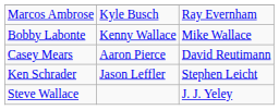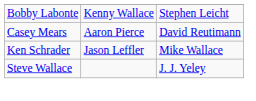- row: Marcos Ambrose | Kyle Busch | Ray Evernham
Bobby Labonte | column 3: Mike Wallace -> Stephen Leicht
Ken Schrader | column 3: Stephen Leicht -> Mike Wallace
